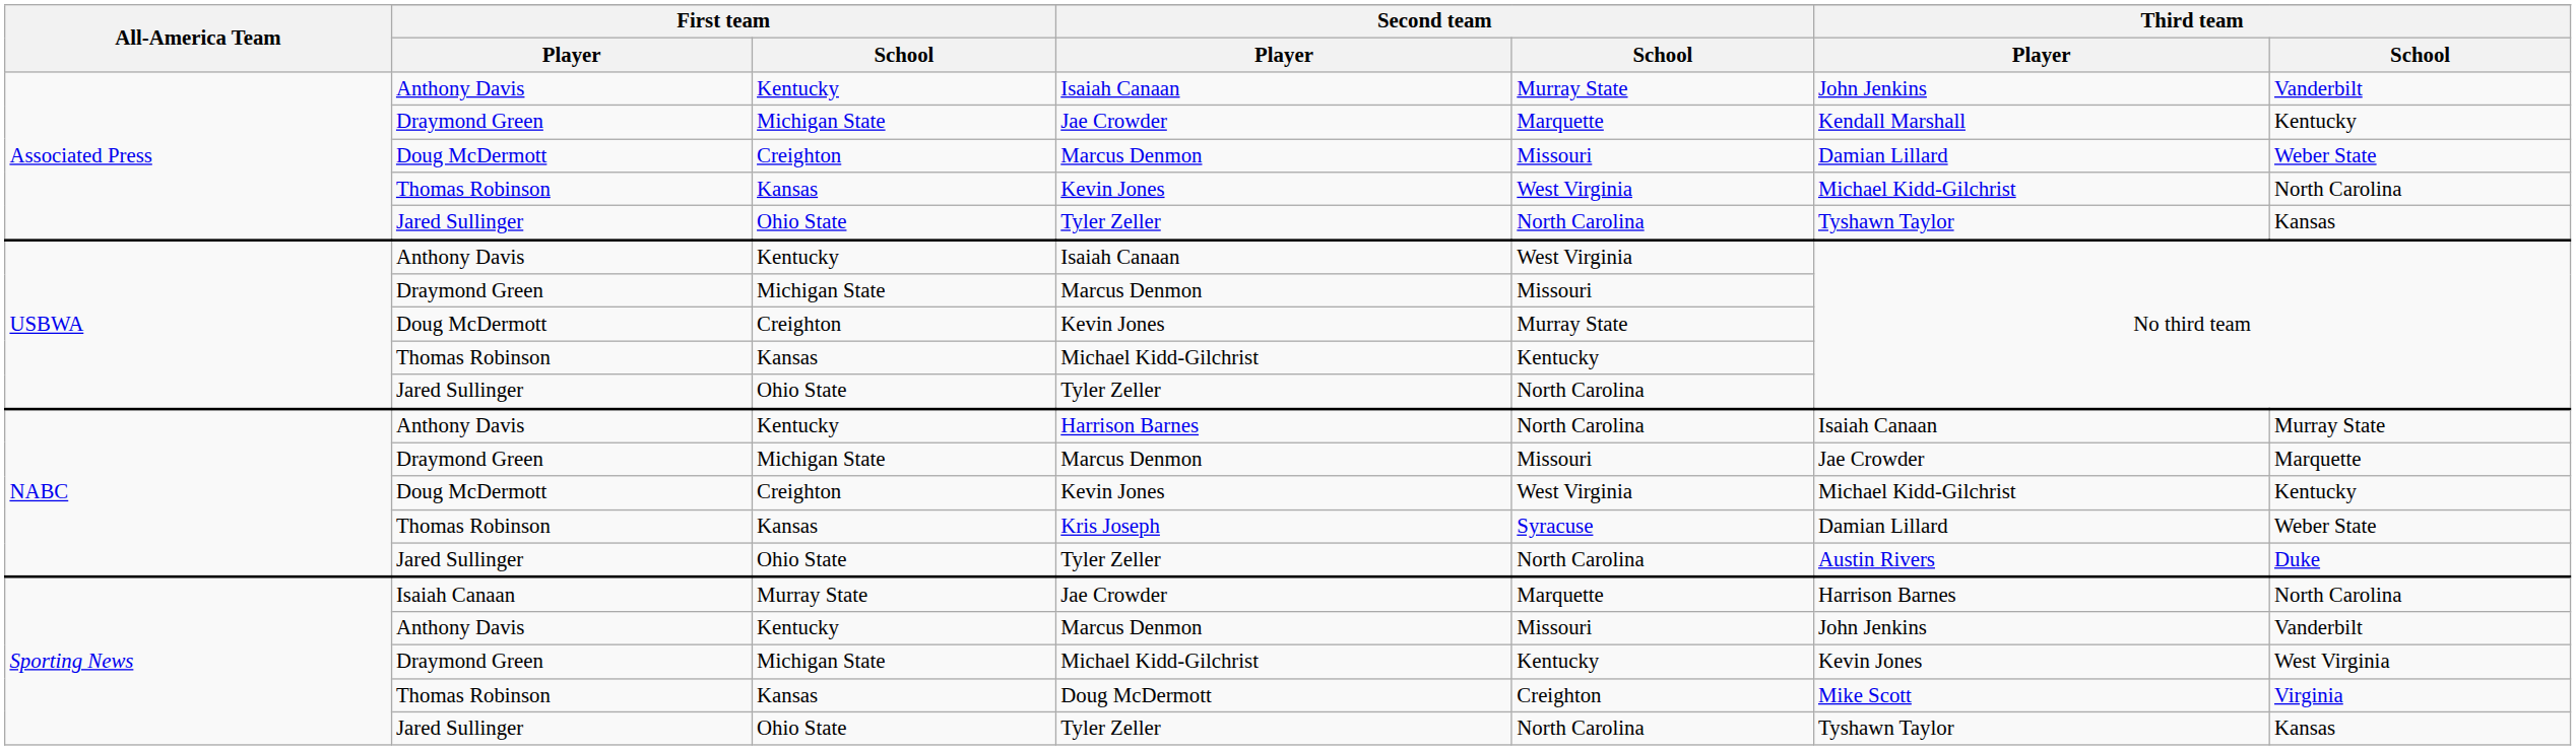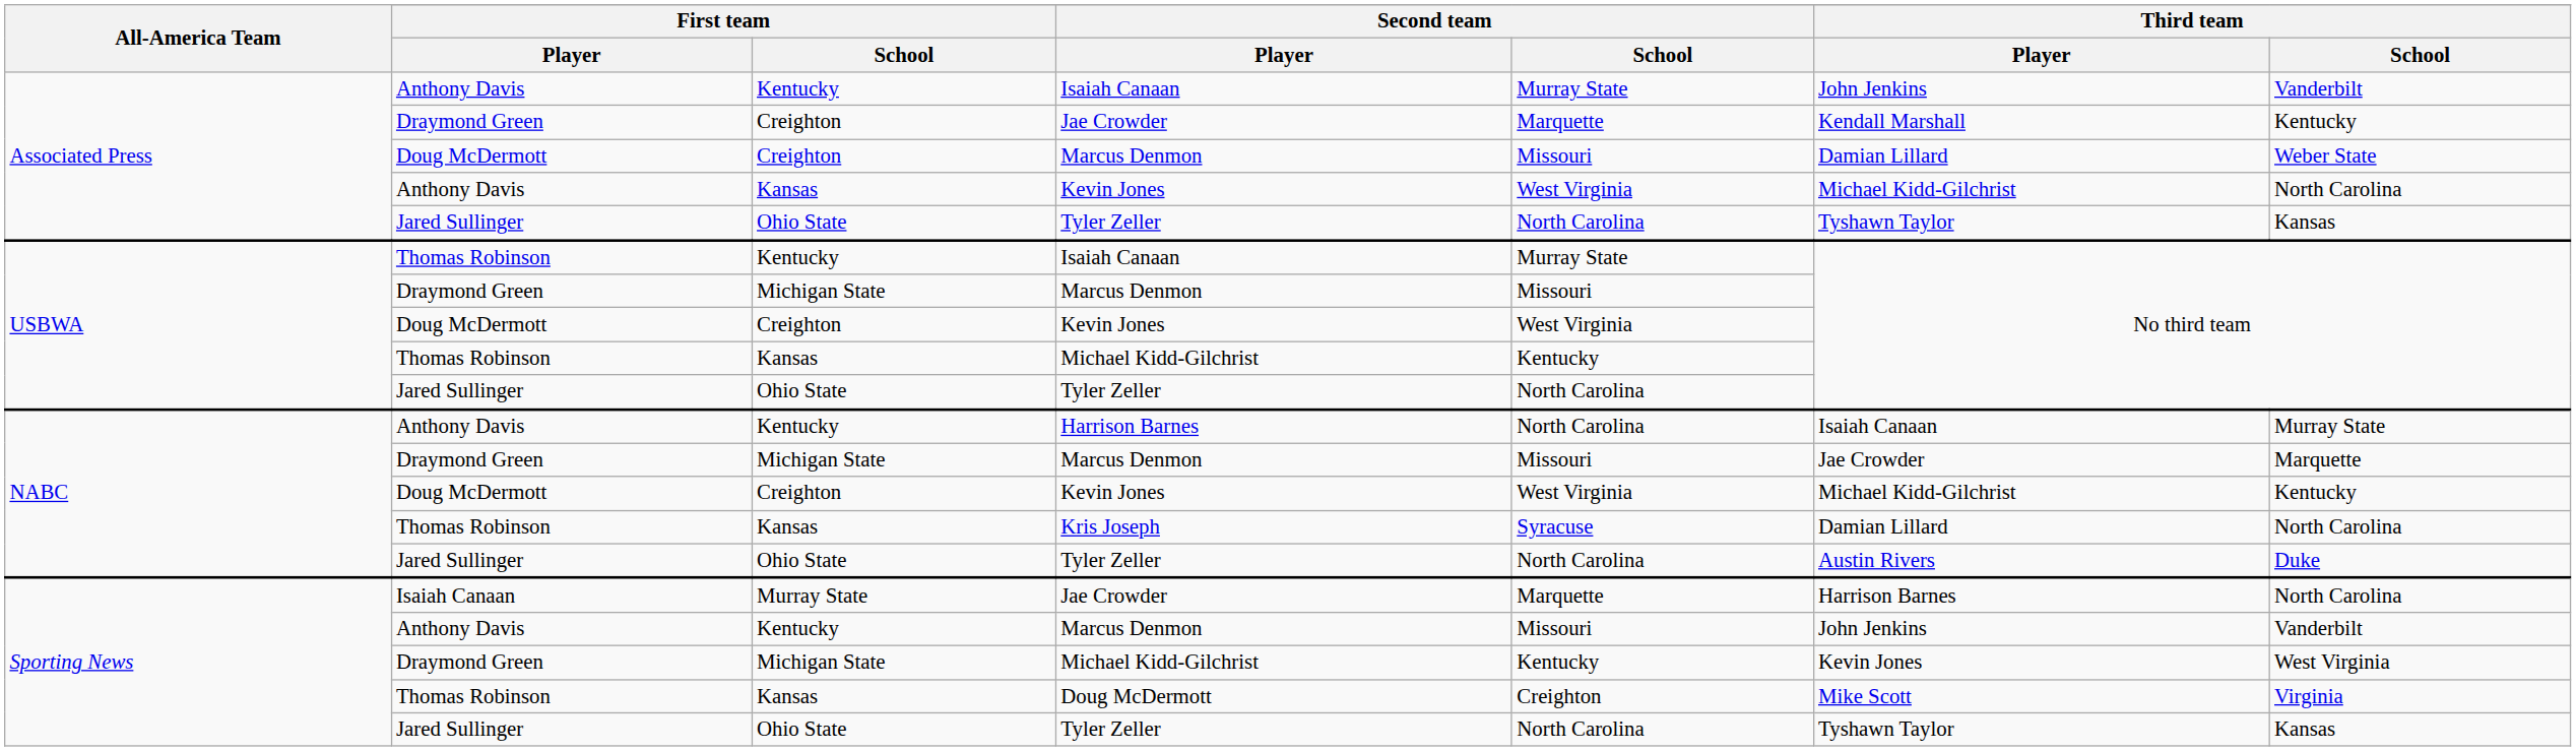Associated Press / Jae Crowder | First team / School: Michigan State -> Creighton
Associated Press / Kevin Jones | First team / Player: Thomas Robinson -> Anthony Davis
USBWA / Isaiah Canaan | First team / Player: Anthony Davis -> Thomas Robinson
USBWA / Isaiah Canaan | Second team / School: West Virginia -> Murray State
USBWA / Kevin Jones | Second team / School: Murray State -> West Virginia
Kris Joseph | Third team / School: Weber State -> North Carolina
